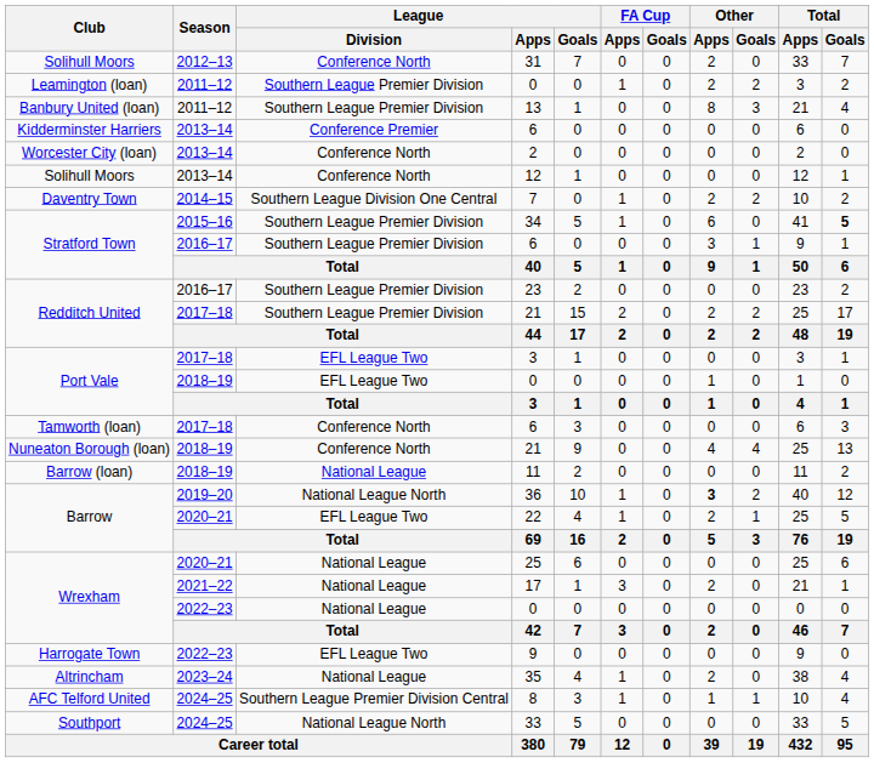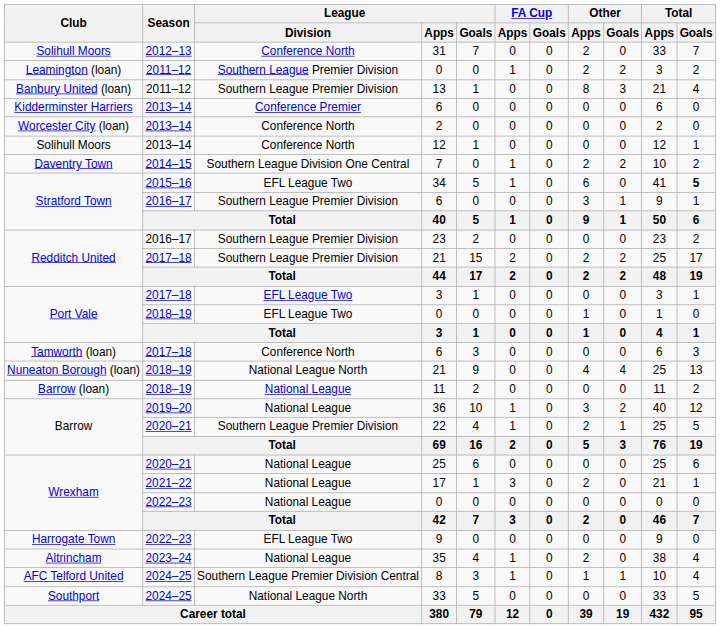34 | League / Division: Southern League Premier Division -> EFL League Two
Nuneaton Borough (loan) / 21 | League / Division: Conference North -> National League North
36 | League / Division: National League North -> National League
36 | Other / Apps: bold -> normal
22 | League / Division: EFL League Two -> Southern League Premier Division
